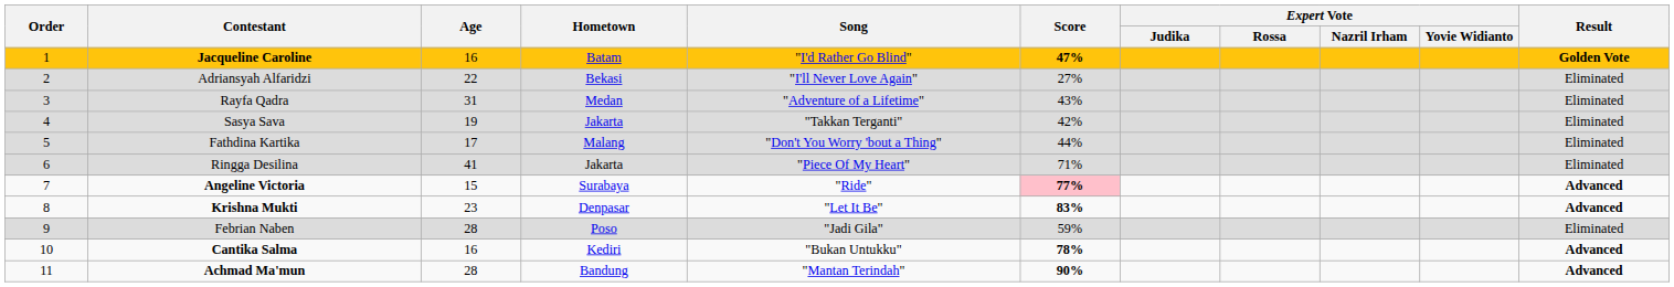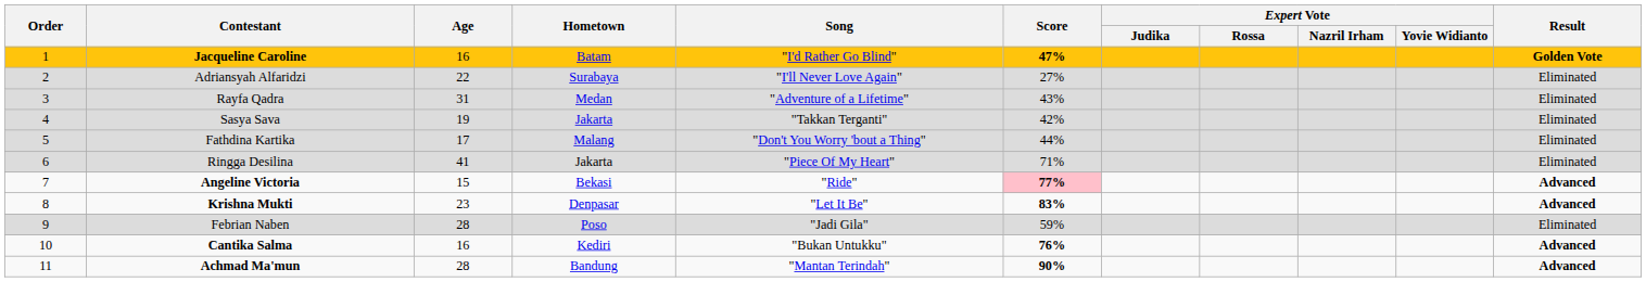Adriansyah Alfaridzi | Hometown: Bekasi -> Surabaya
Angeline Victoria | Hometown: Surabaya -> Bekasi
Cantika Salma | Score: 78% -> 76%
